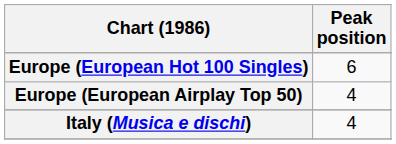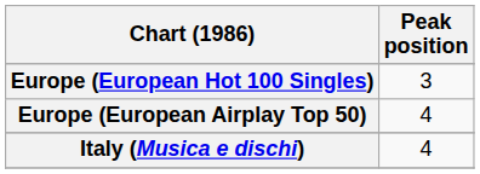Europe (European Hot 100 Singles) | Peak position: 6 -> 3
